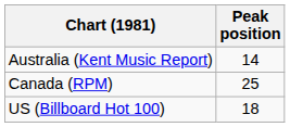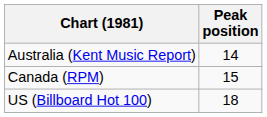Canada (RPM) | Peak position: 25 -> 15
